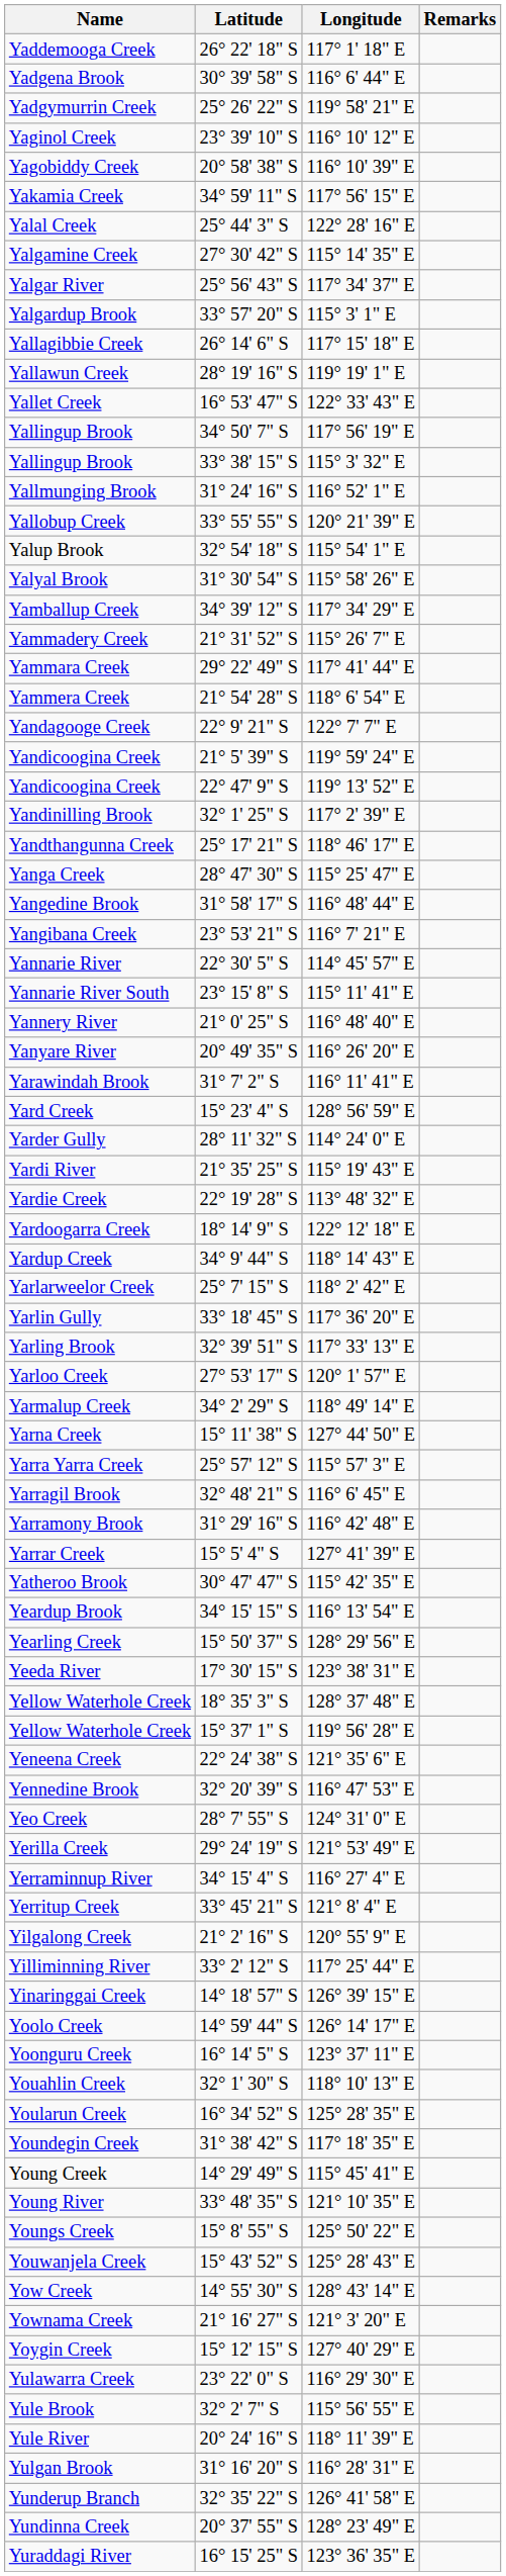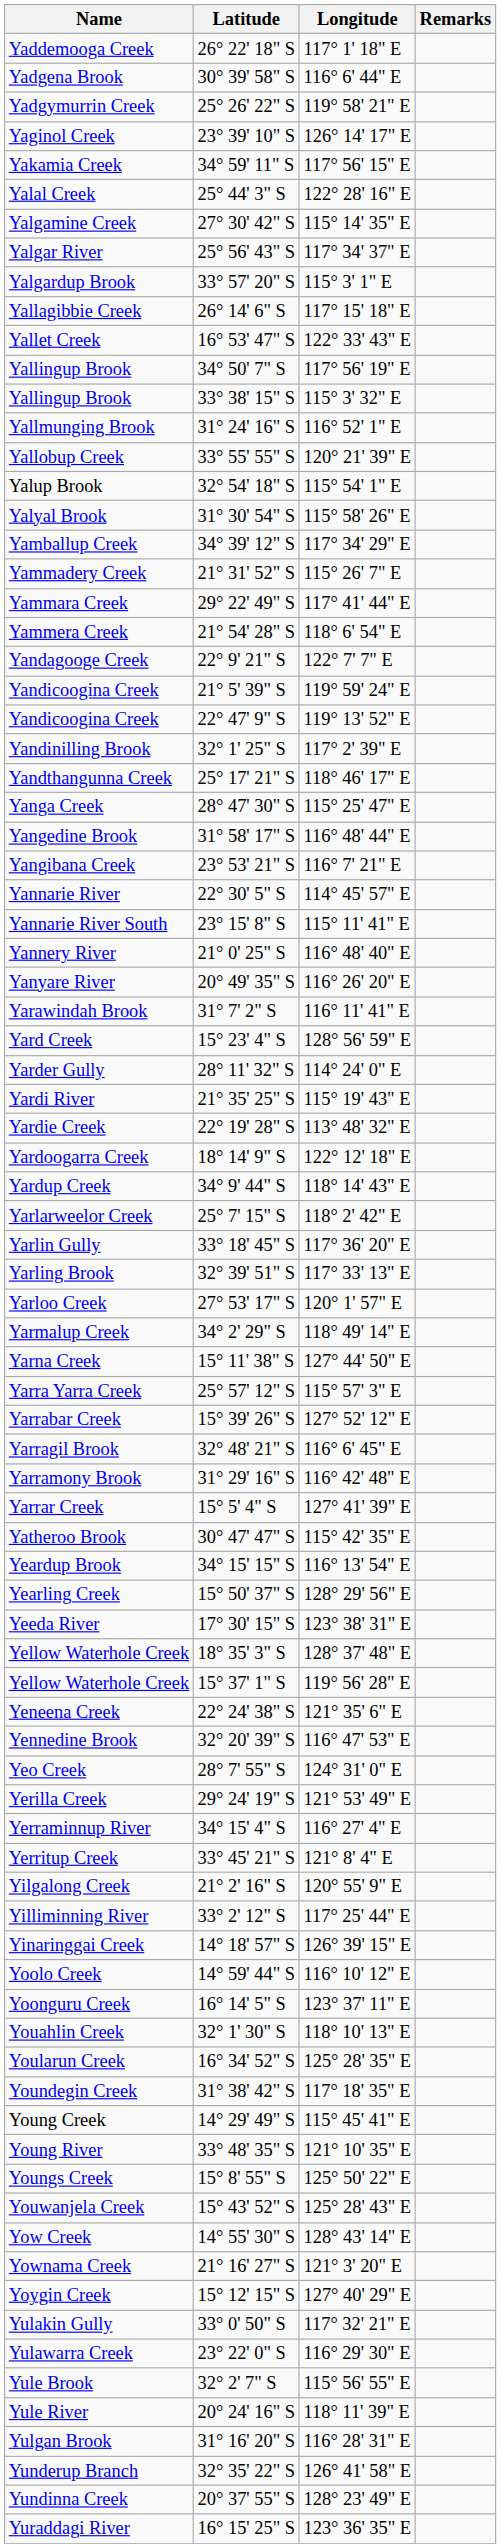Yaginol Creek | Longitude: 116° 10' 12" E -> 126° 14' 17" E
- row: Yagobiddy Creek | 20° 58' 38" S | 116° 10' 39" E
- row: Yallawun Creek | 28° 19' 16" S | 119° 19' 1" E
+ row: Yarrabar Creek | 15° 39' 26" S | 127° 52' 12" E
Yoolo Creek | Longitude: 126° 14' 17" E -> 116° 10' 12" E
+ row: Yulakin Gully | 33° 0' 50" S | 117° 32' 21" E
